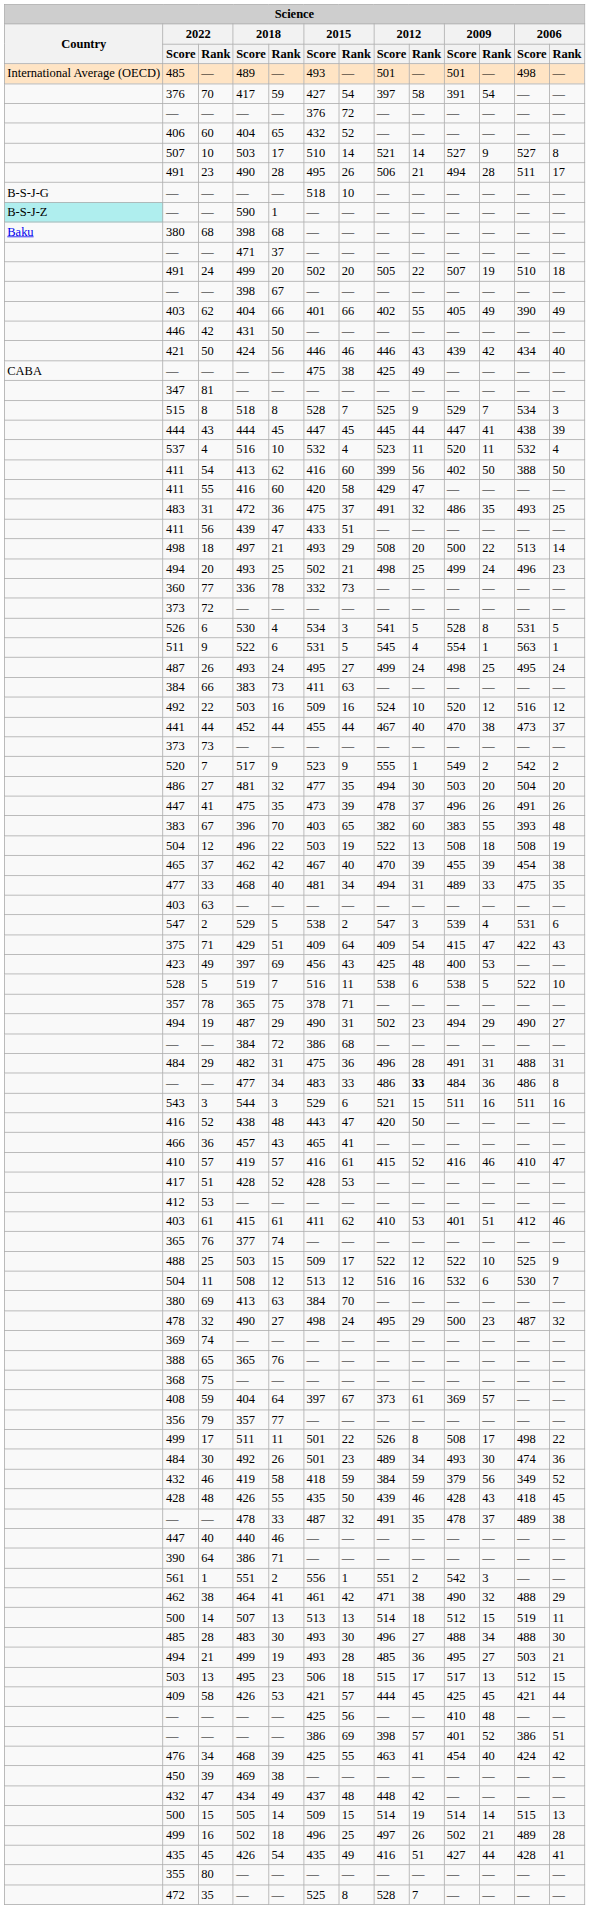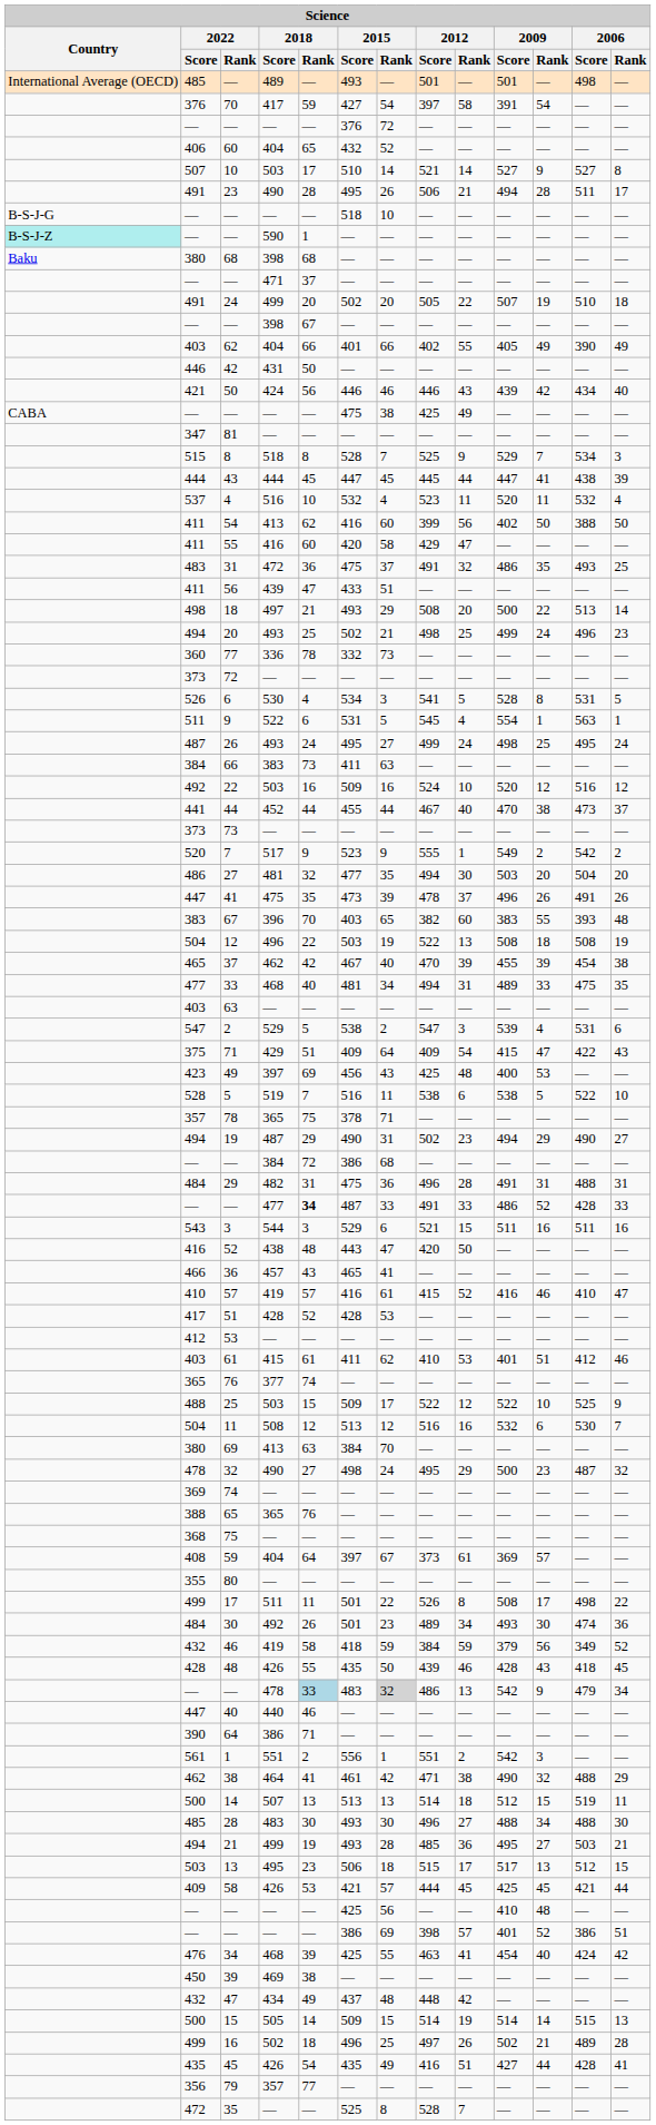— / 477 | 2018 / Rank: normal -> bold
— / 477 | 2015 / Score: 483 -> 487
— / 477 | 2012 / Score: 486 -> 491
— / 477 | 2012 / Rank: bold -> normal
— / 477 | 2009 / Score: 484 -> 486
— / 477 | 2009 / Rank: 36 -> 52
— / 477 | 2006 / Score: 486 -> 428
— / 477 | 2006 / Rank: 8 -> 33
rows swapped: 79 <-> 80
— / 478 | 2018 / Rank: no background -> lightblue background
— / 478 | 2015 / Score: 487 -> 483
— / 478 | 2015 / Rank: no background -> lightgrey background
— / 478 | 2012 / Score: 491 -> 486
— / 478 | 2012 / Rank: 35 -> 13
— / 478 | 2009 / Score: 478 -> 542
— / 478 | 2009 / Rank: 37 -> 9
— / 478 | 2006 / Score: 489 -> 479
— / 478 | 2006 / Rank: 38 -> 34
